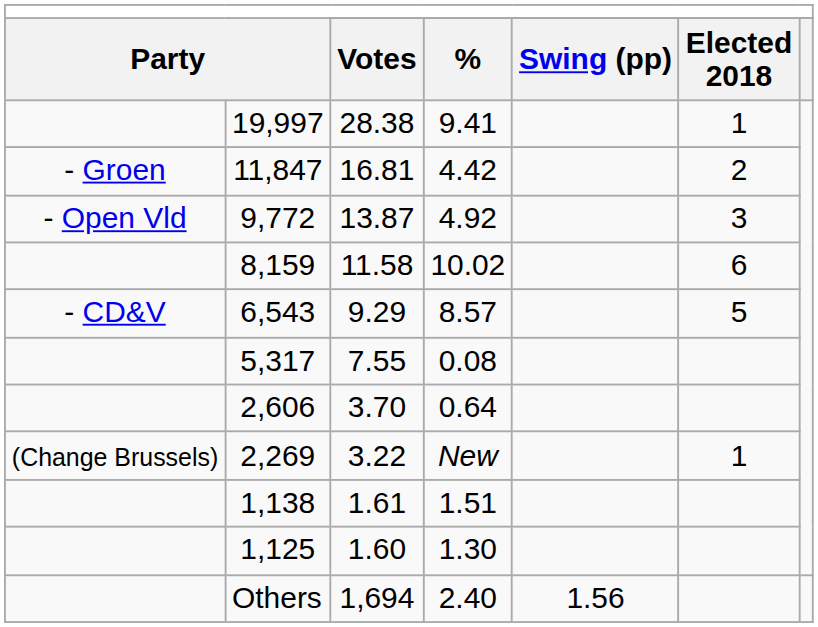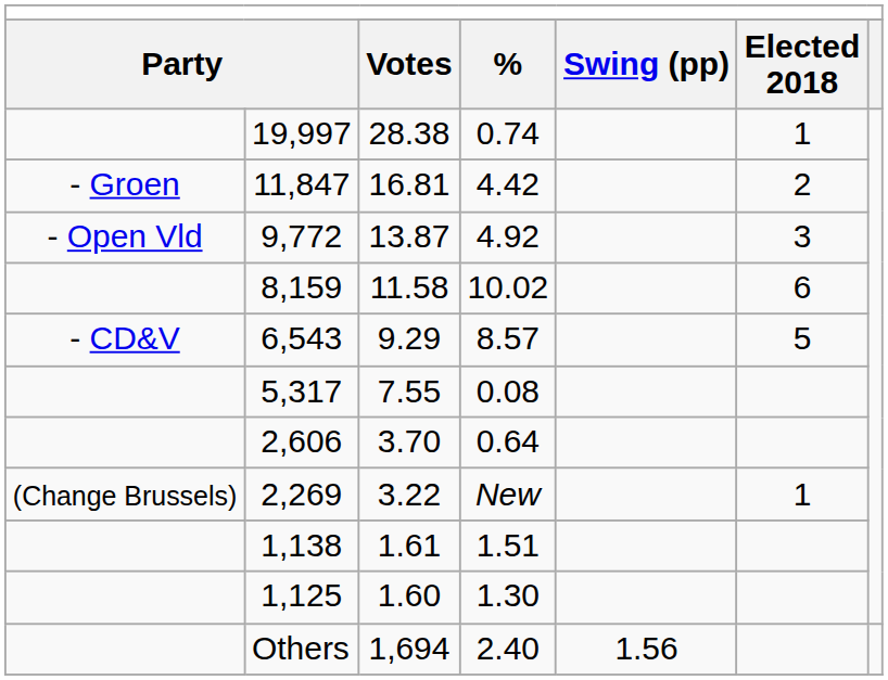19,997 | column 4: 9.41 -> 0.74
